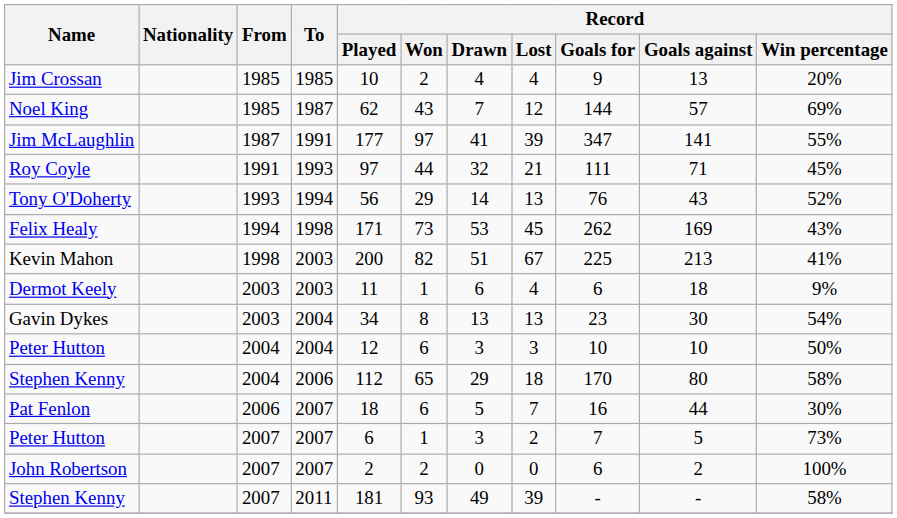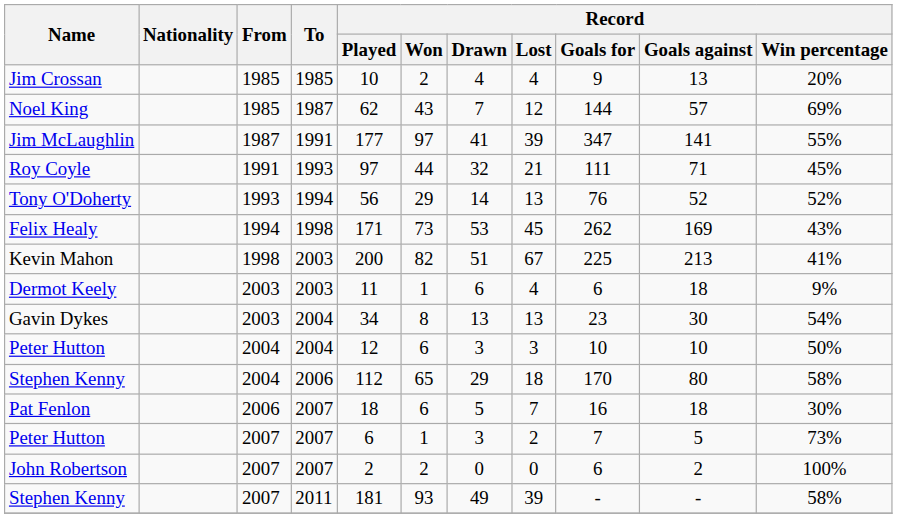Tony O'Doherty | Record / Goals against: 43 -> 52
Pat Fenlon | Record / Goals against: 44 -> 18
